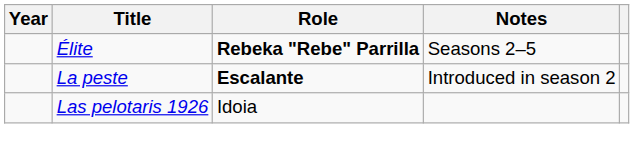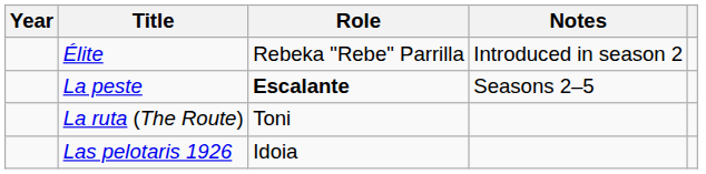Élite | Role: bold -> normal
Élite | Notes: Seasons 2–5 -> Introduced in season 2
La peste | Notes: Introduced in season 2 -> Seasons 2–5
+ row: La ruta (The Route) | Toni
